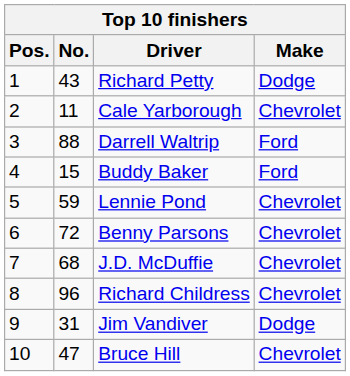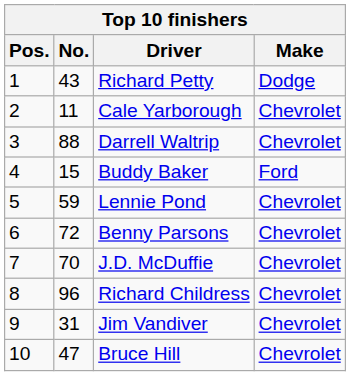Darrell Waltrip | Make: Ford -> Chevrolet
J.D. McDuffie | No.: 68 -> 70
Jim Vandiver | Make: Dodge -> Chevrolet
